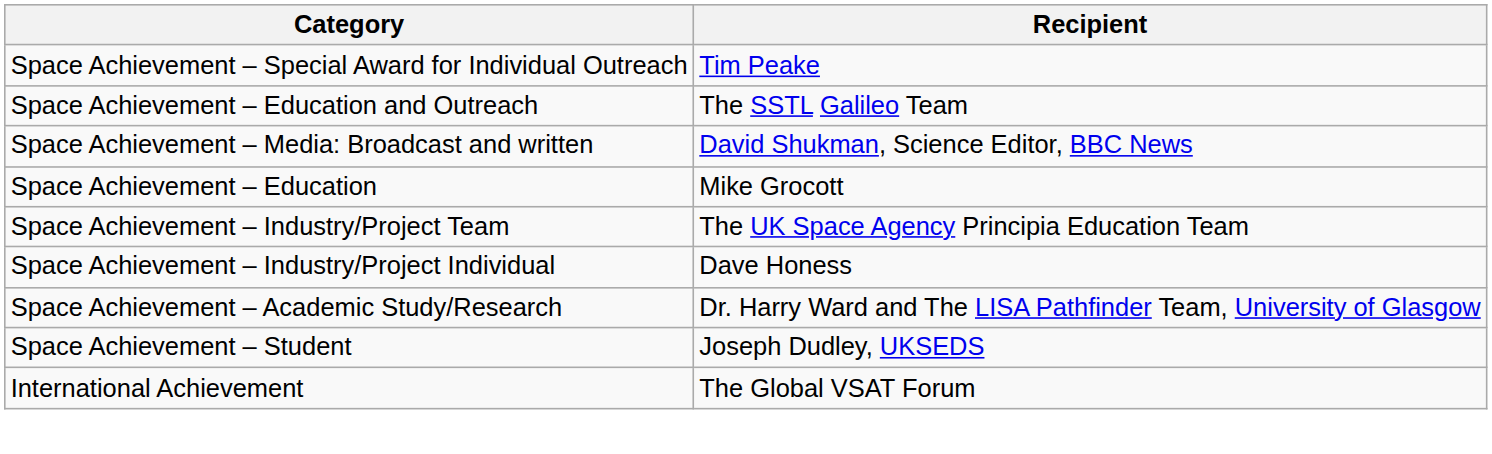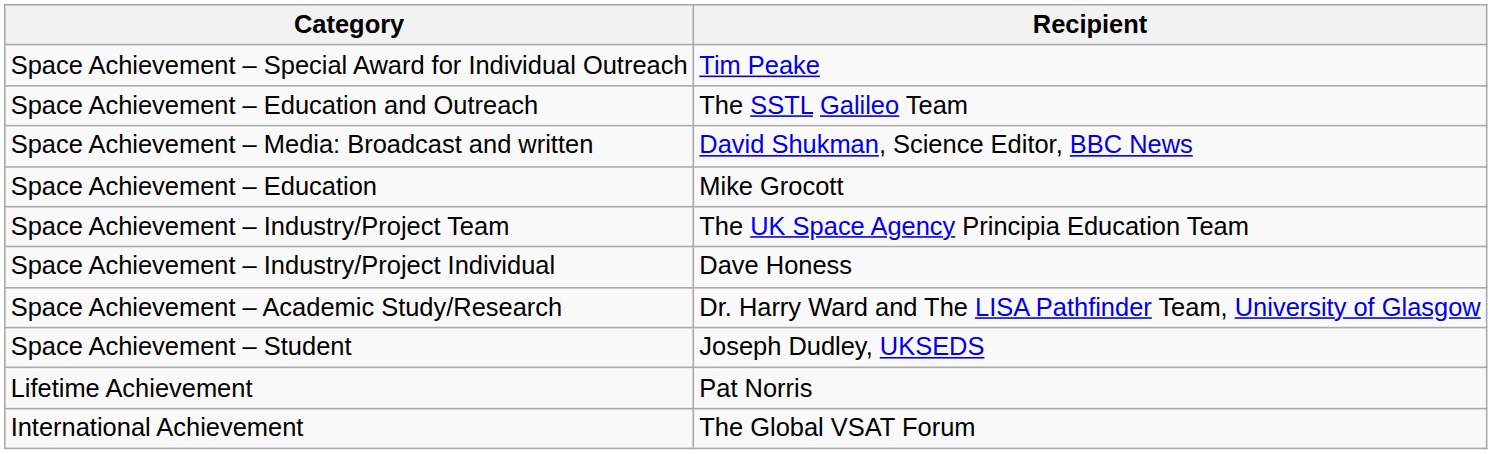+ row: Lifetime Achievement | Pat Norris
